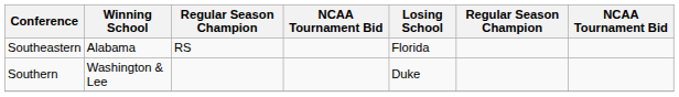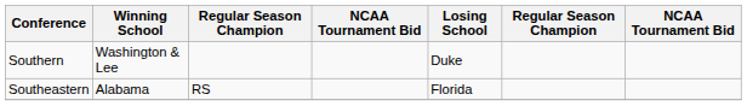rows swapped: Southeastern <-> Southern
